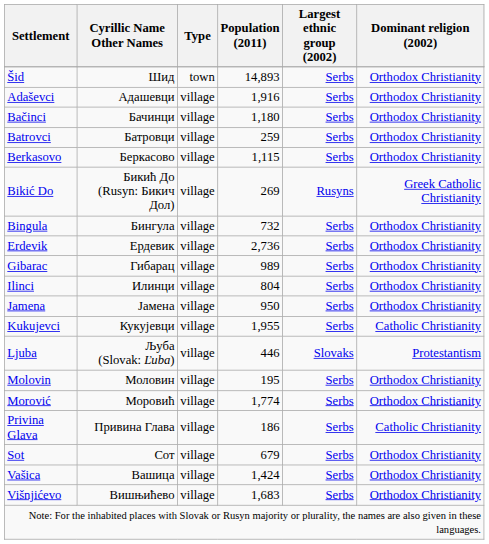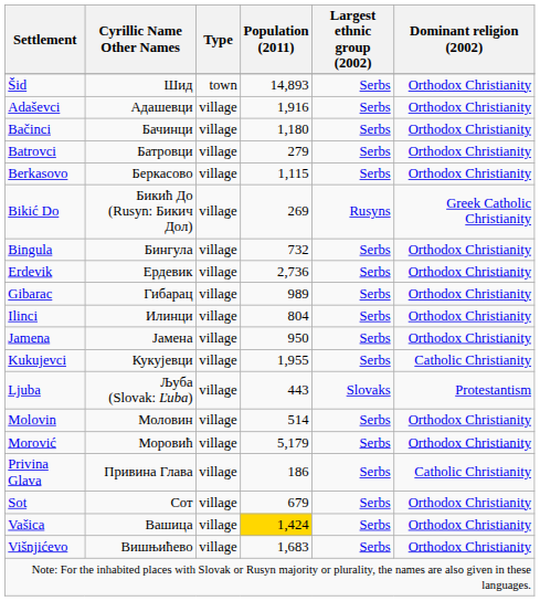Batrovci | Population (2011): 259 -> 279
Ljuba | Population (2011): 446 -> 443
Molovin | Population (2011): 195 -> 514
Morović | Population (2011): 1,774 -> 5,179
Vašica | Population (2011): no background -> gold background
